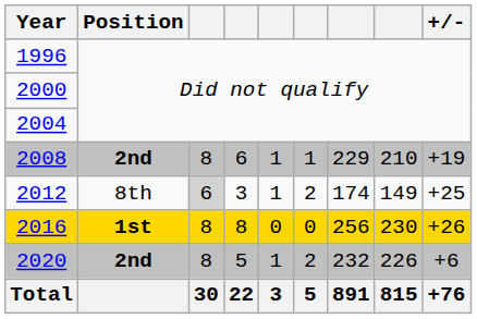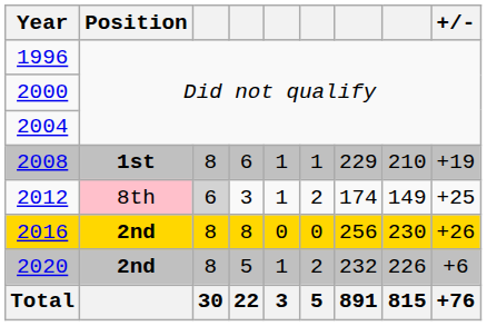2008 | Position: 2nd -> 1st
2012 | Position: no background -> pink background
2016 | Position: 1st -> 2nd
